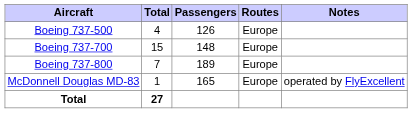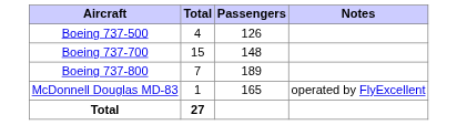- column: Routes | Europe | Europe | Europe | Europe
